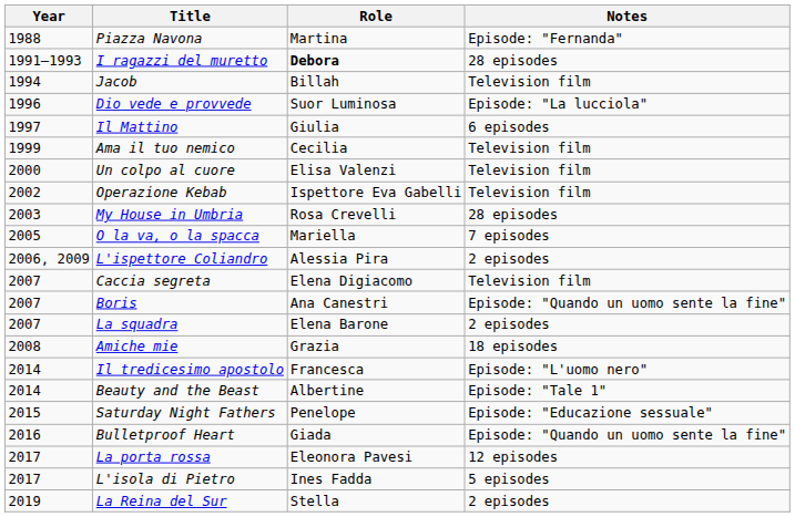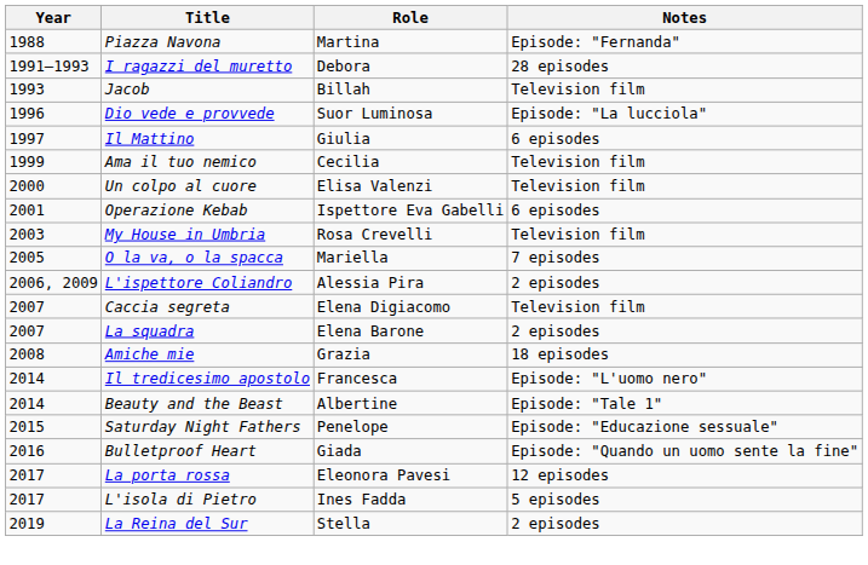I ragazzi del muretto | Role: bold -> normal
Jacob | Year: 1994 -> 1993
Operazione Kebab | Year: 2002 -> 2001
Operazione Kebab | Notes: Television film -> 6 episodes
My House in Umbria | Notes: 28 episodes -> Television film
- row: 2007 | Boris | Ana Canestri | Episode: "Quando un uomo sente la fine"
